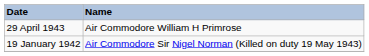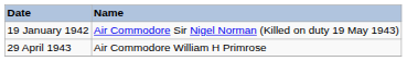rows swapped: 19 January 1942 <-> 29 April 1943
